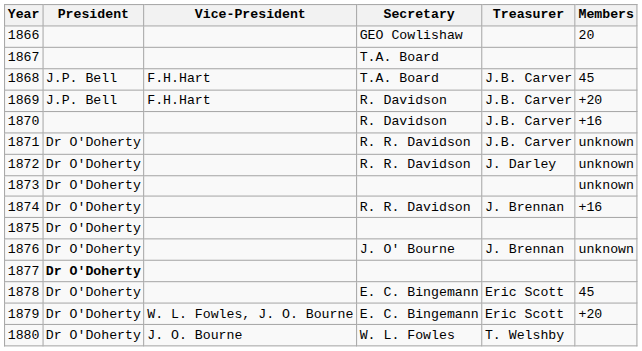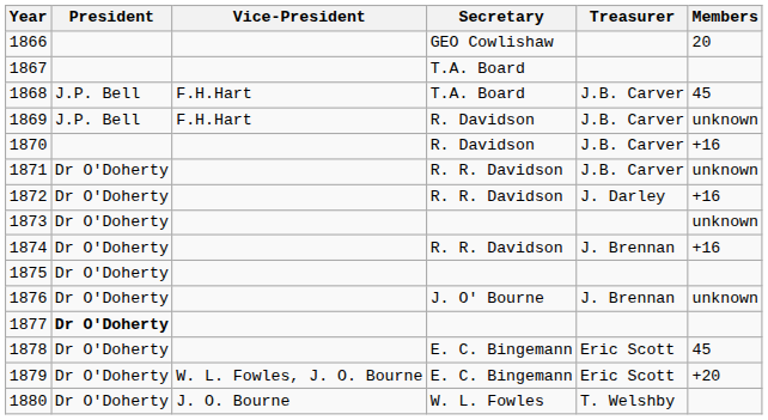1869 | Members: +20 -> unknown
1872 | Members: unknown -> +16
